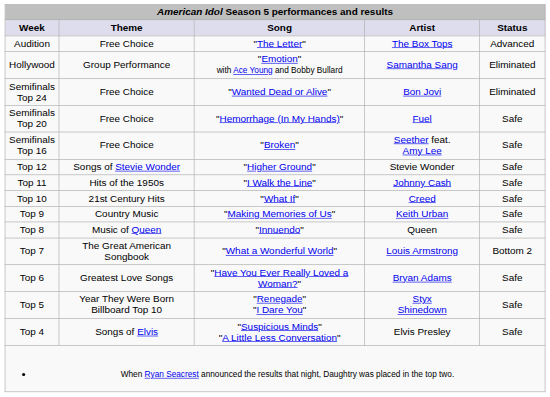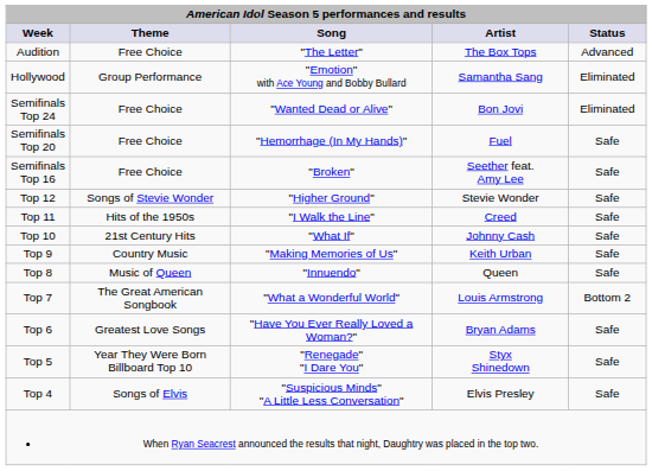Top 11 | Artist: Johnny Cash -> Creed
Top 10 | Artist: Creed -> Johnny Cash
